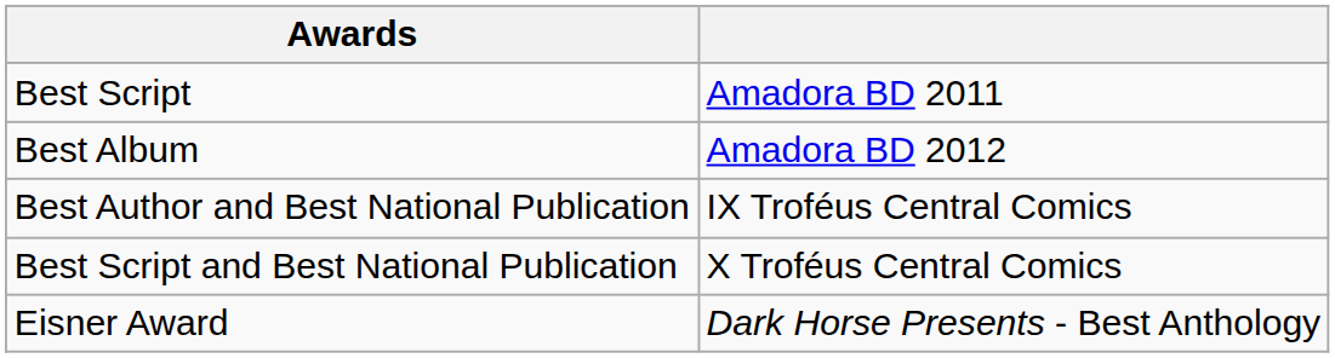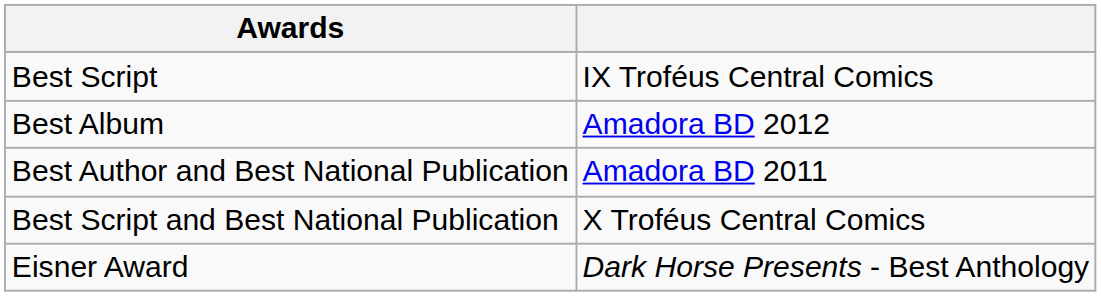Best Script | column 2: Amadora BD 2011 -> IX Troféus Central Comics
Best Author and Best National Publication | column 2: IX Troféus Central Comics -> Amadora BD 2011
